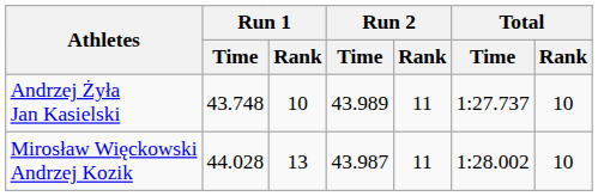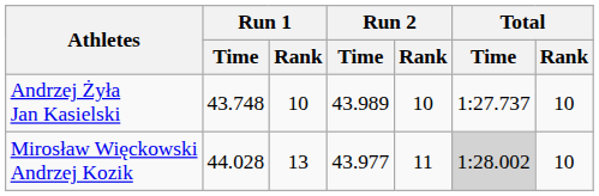Andrzej Żyła Jan Kasielski | Run 2 / Rank: 11 -> 10
Mirosław Więckowski Andrzej Kozik | Run 2 / Time: 43.987 -> 43.977
Mirosław Więckowski Andrzej Kozik | Total / Time: no background -> lightgrey background
